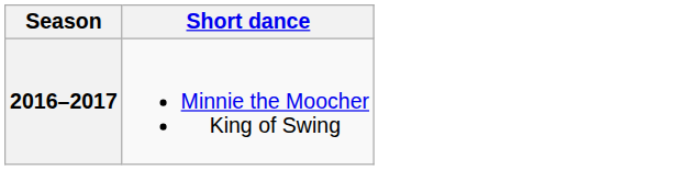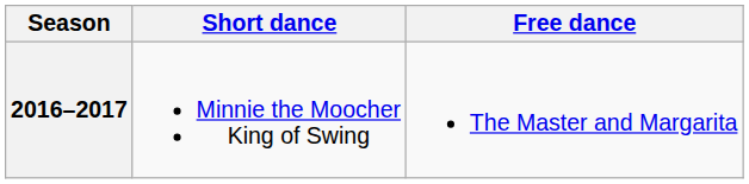+ column: Free dance | The Master and Margarita
